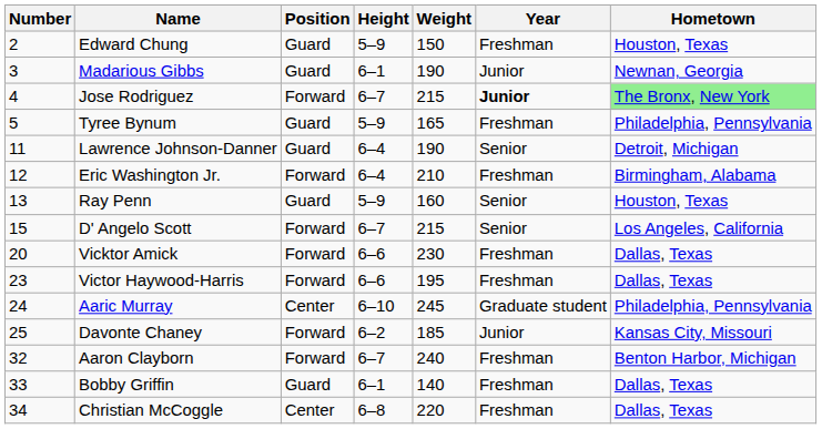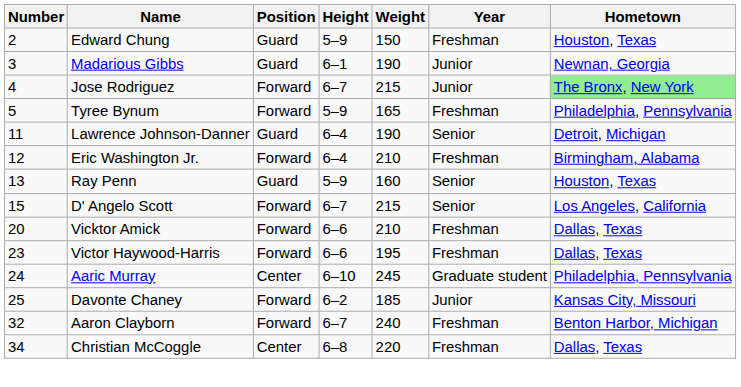Jose Rodriguez | Year: bold -> normal
Tyree Bynum | Position: Guard -> Forward
Vicktor Amick | Weight: 230 -> 210
- row: 33 | Bobby Griffin | Guard | 6–1 | 140 | Freshman | Dallas, Texas
